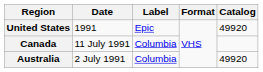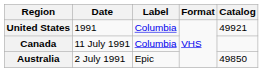United States | Label: Epic -> Columbia
United States | Catalog: 49920 -> 49921
Australia | Label: Columbia -> Epic
Australia | Catalog: 49920 -> 49850
